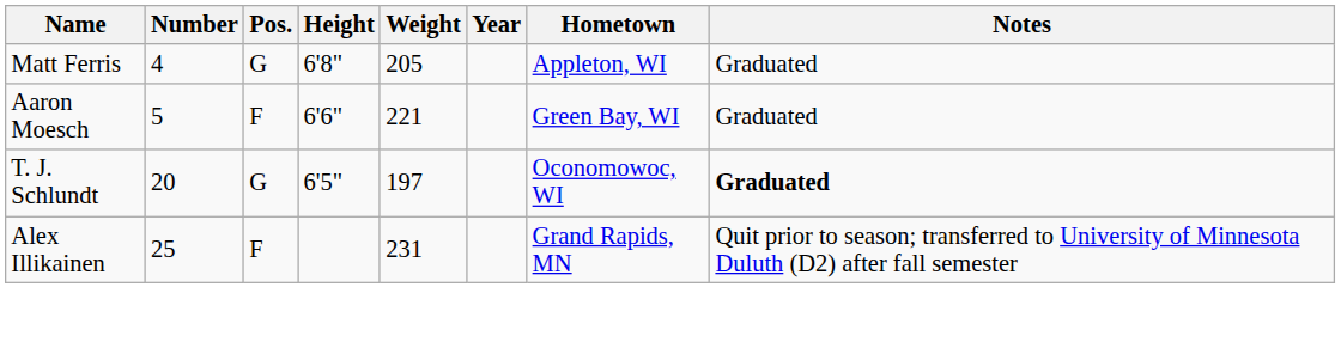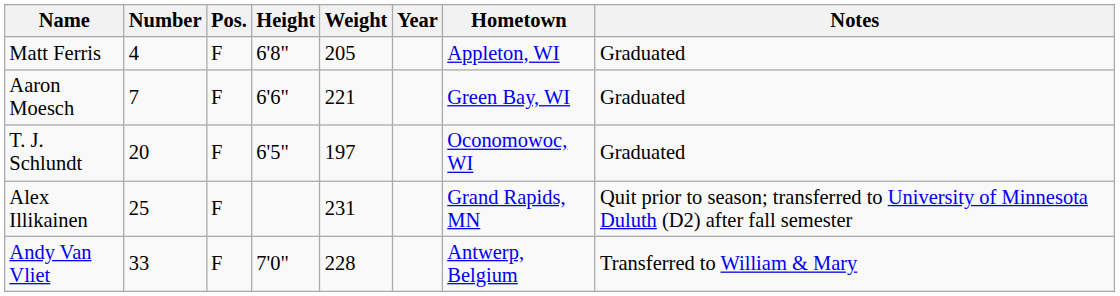Matt Ferris | Pos.: G -> F
Aaron Moesch | Number: 5 -> 7
T. J. Schlundt | Pos.: G -> F
T. J. Schlundt | Notes: bold -> normal
+ row: Andy Van Vliet | 33 | F | 7'0" | 228 | Antwerp, Belgium | Transferred to William & Mary
